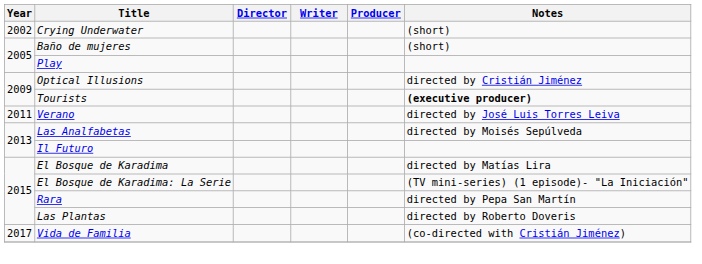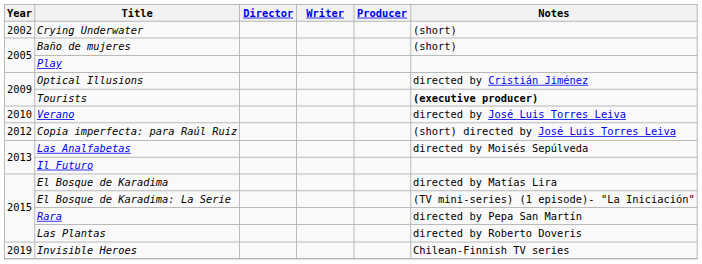Verano | Year: 2011 -> 2010
+ row: 2012 | Copia imperfecta: para Raúl Ruiz | (short) directed by José Luis Torres Leiva
- row: 2017 | Vida de Familia | (co-directed with Cristián Jiménez)
+ row: 2019 | Invisible Heroes | Chilean-Finnish TV series
